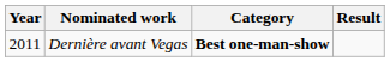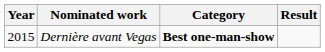Dernière avant Vegas | Year: 2011 -> 2015
